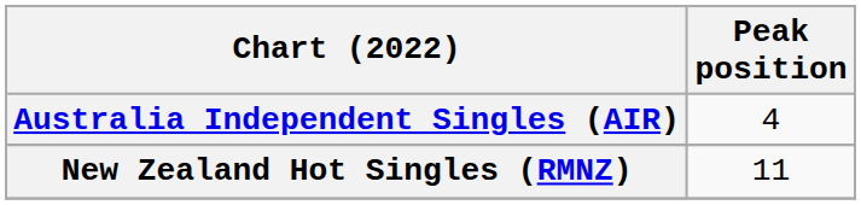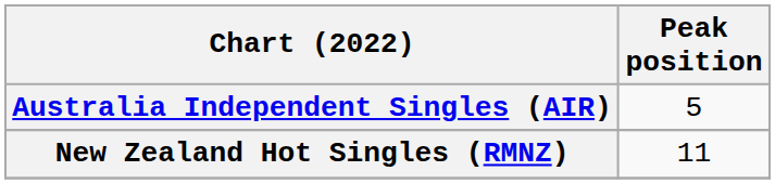Australia Independent Singles (AIR) | Peak position: 4 -> 5
